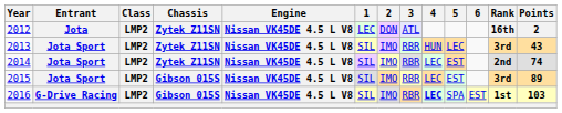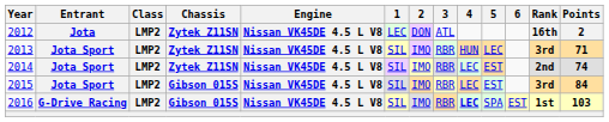2012 | 3: lavender background -> no background
2013 | Points: 43 -> 71
2015 | Points: 89 -> 84
